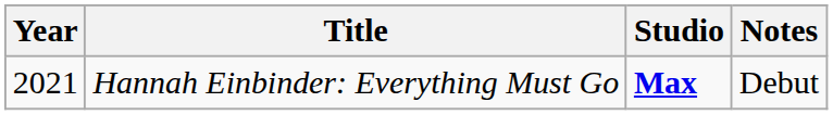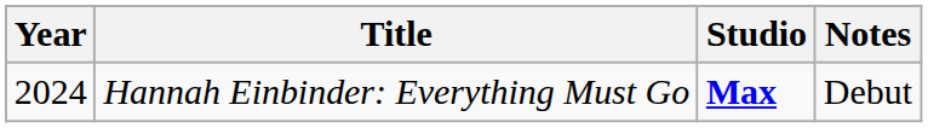Hannah Einbinder: Everything Must Go | Year: 2021 -> 2024
